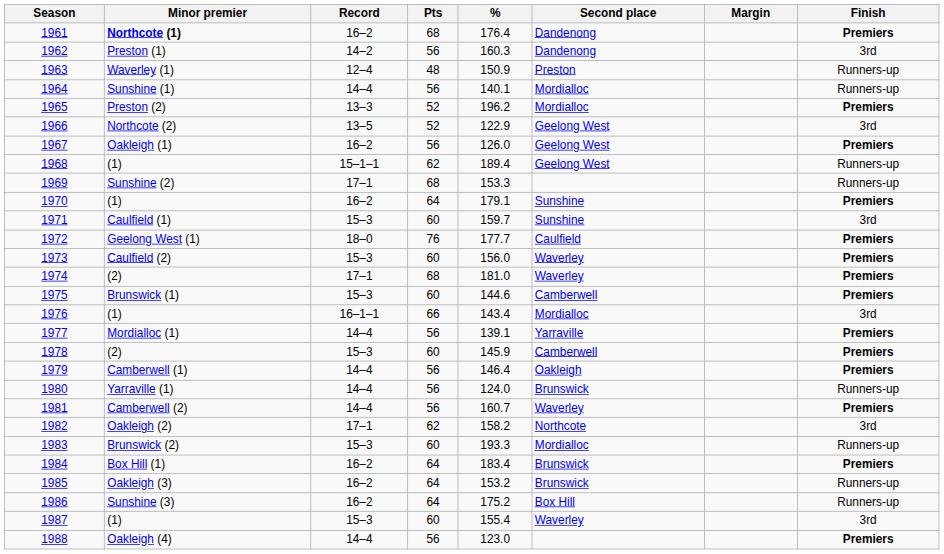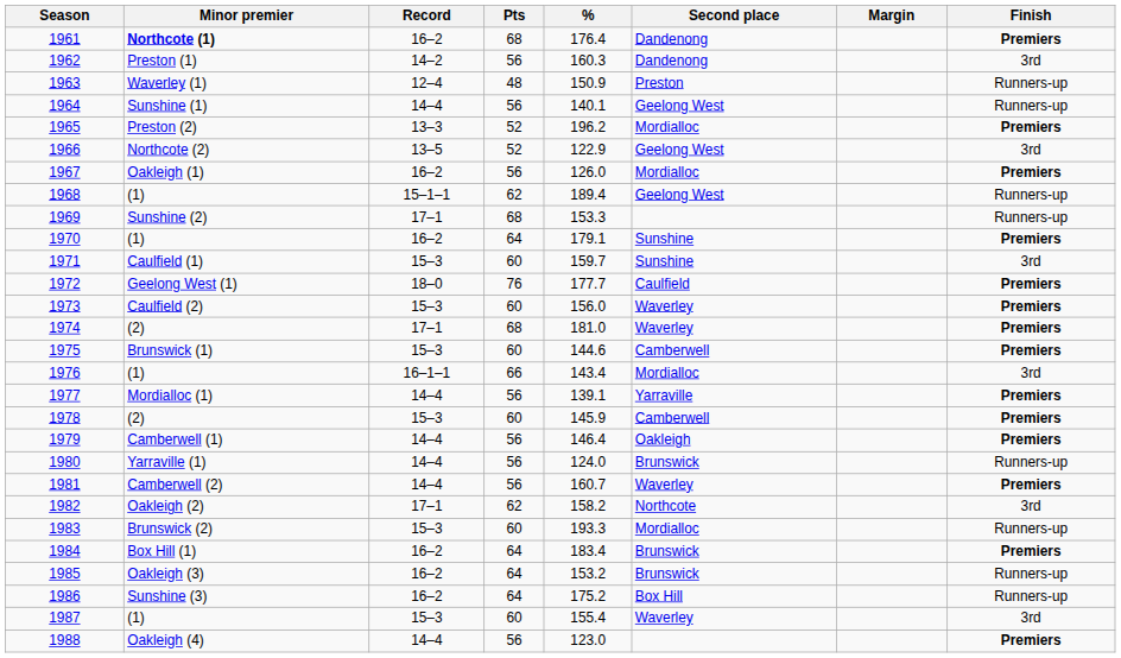1964 | Second place: Mordialloc -> Geelong West
1967 | Second place: Geelong West -> Mordialloc
